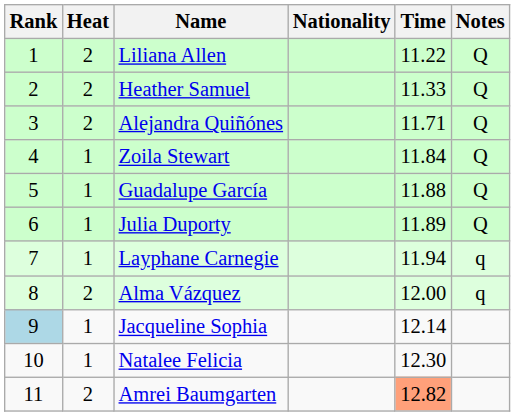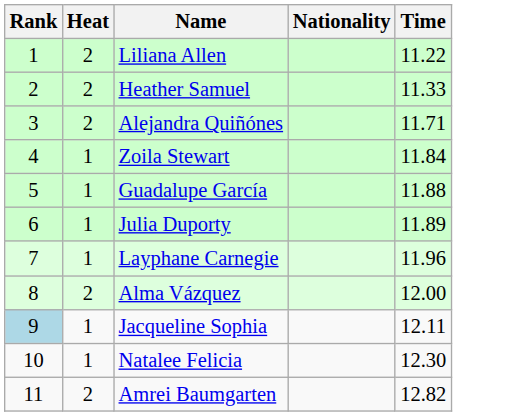- column: Notes | Q | Q | Q | Q | Q | Q | q | q
Layphane Carnegie | Time: 11.94 -> 11.96
Jacqueline Sophia | Time: 12.14 -> 12.11
Amrei Baumgarten | Time: lightsalmon background -> no background
